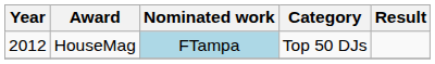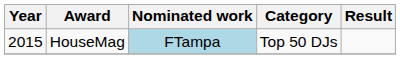HouseMag | Year: 2012 -> 2015
